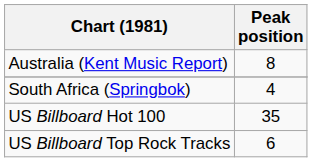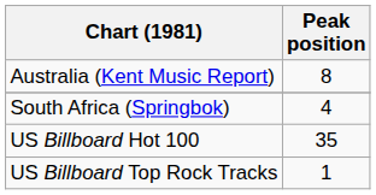US Billboard Top Rock Tracks | Peak position: 6 -> 1
